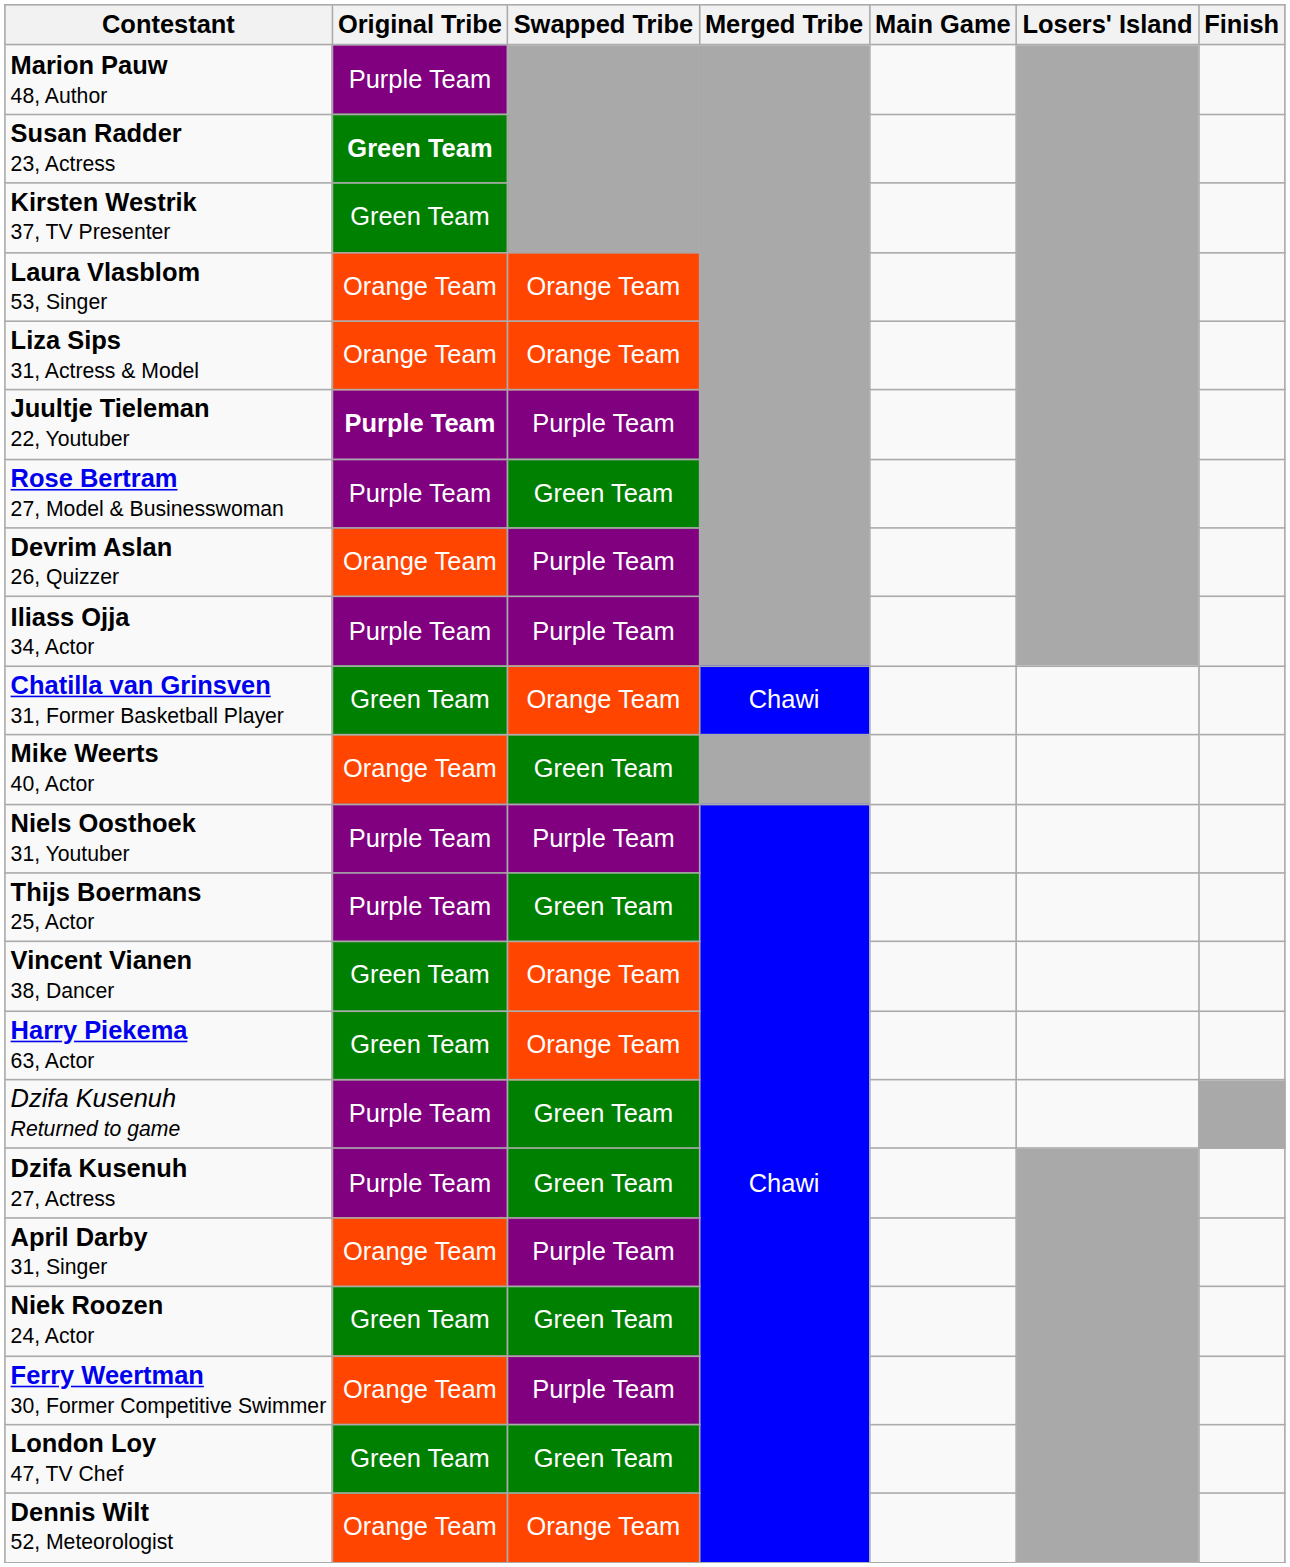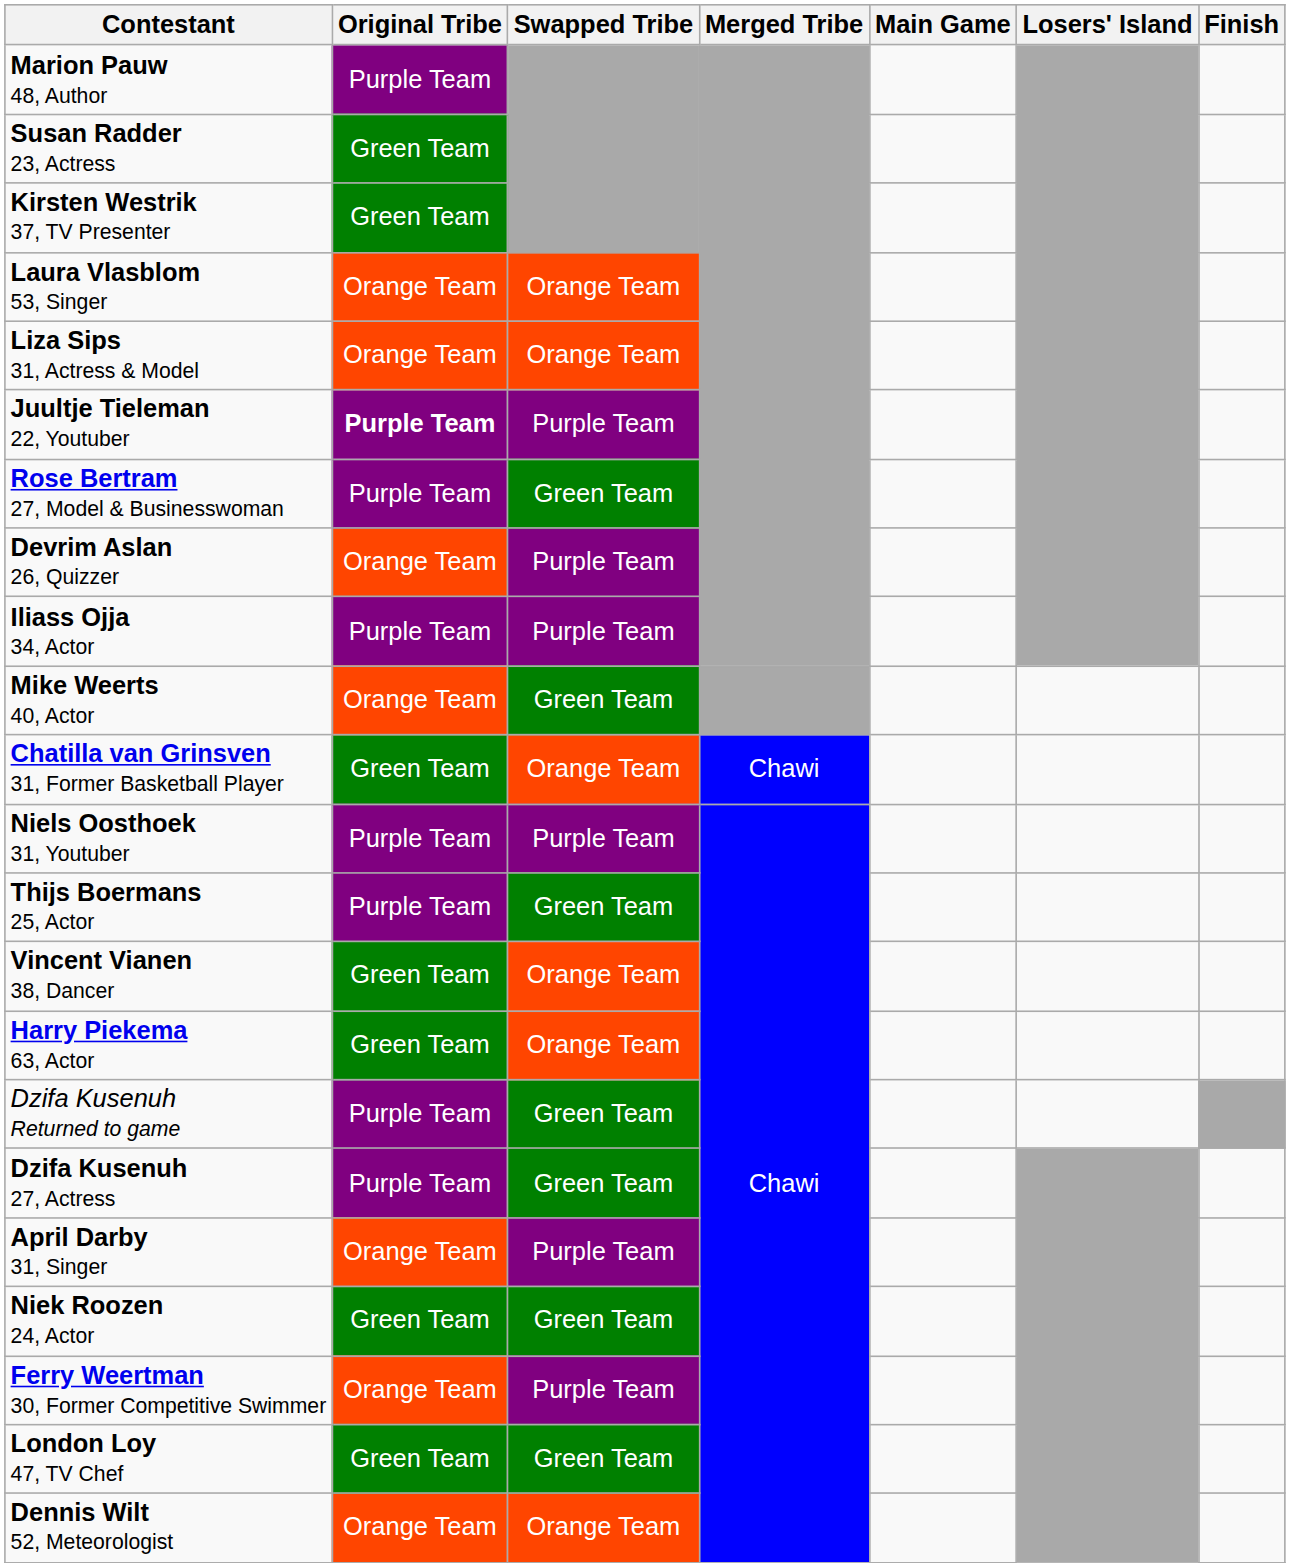Susan Radder 23, Actress | Original Tribe: bold -> normal
rows swapped: Chatilla van Grinsven 31, Former Basketball Player <-> Mike Weerts 40, Actor
